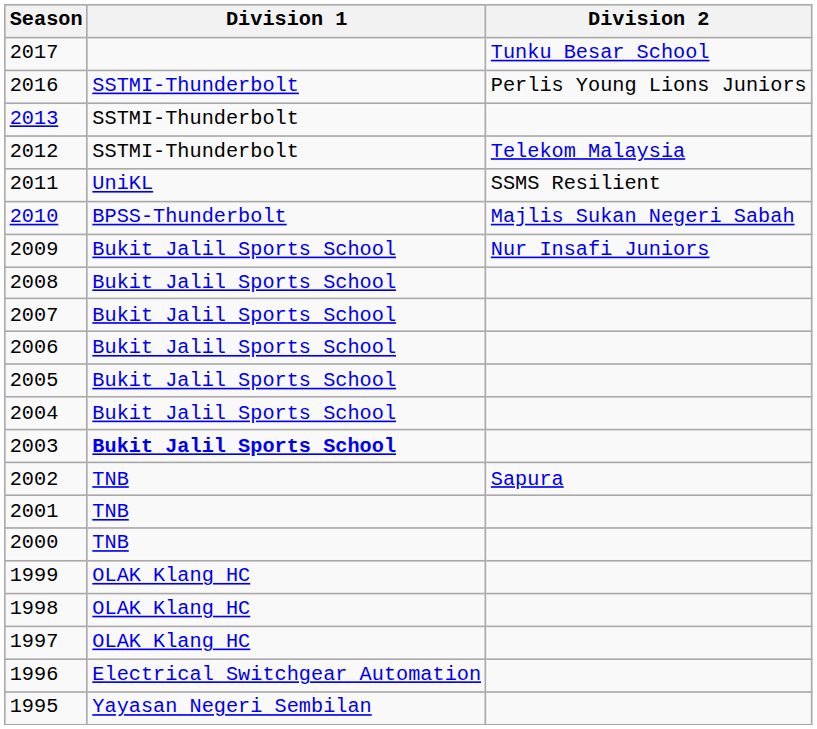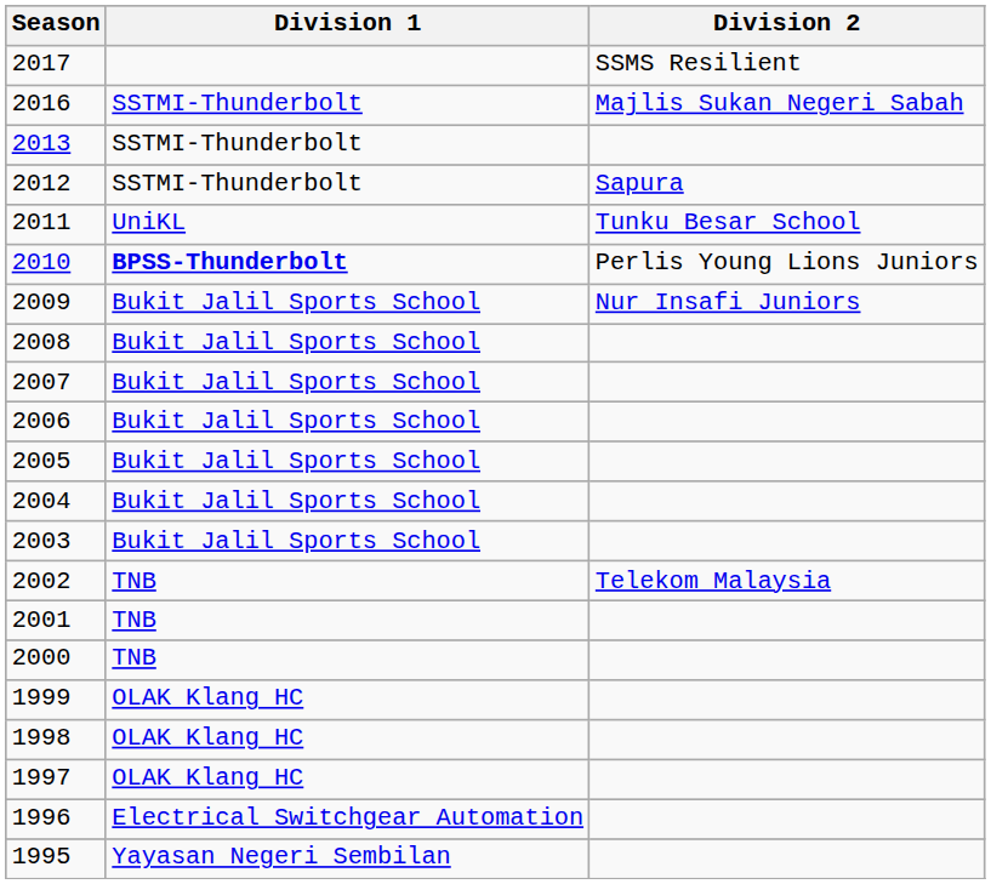2017 | Division 2: Tunku Besar School -> SSMS Resilient
2016 | Division 2: Perlis Young Lions Juniors -> Majlis Sukan Negeri Sabah
2012 | Division 2: Telekom Malaysia -> Sapura
2011 | Division 2: SSMS Resilient -> Tunku Besar School
2010 | Division 1: normal -> bold
2010 | Division 2: Majlis Sukan Negeri Sabah -> Perlis Young Lions Juniors
2003 | Division 1: bold -> normal
2002 | Division 2: Sapura -> Telekom Malaysia
